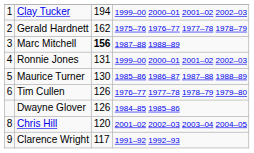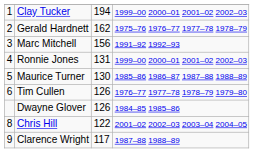Marc Mitchell | column 3: bold -> normal
Marc Mitchell | column 4: 1987–88 1988–89 -> 1991–92 1992–93
Chris Hill | column 3: 120 -> 122
Clarence Wright | column 4: 1991–92 1992–93 -> 1987–88 1988–89
